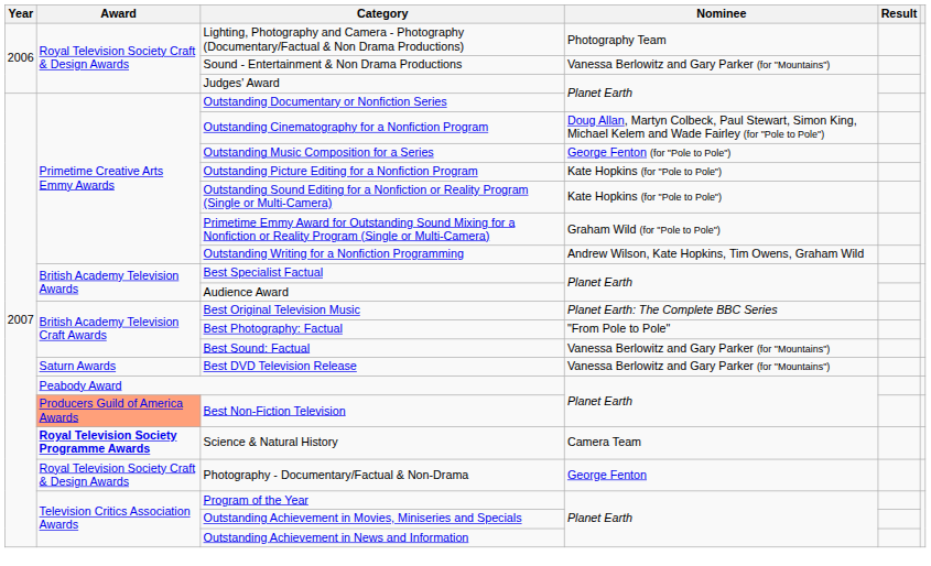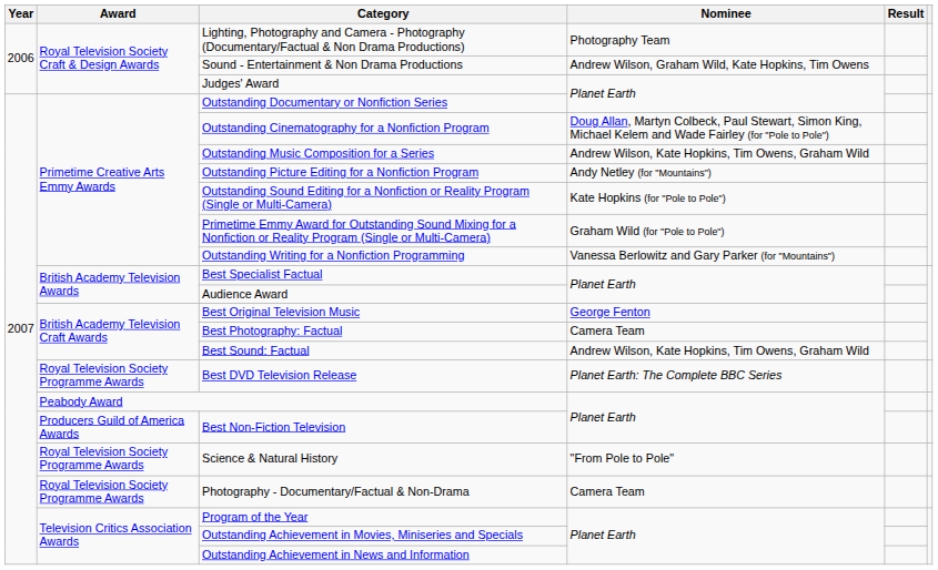Sound - Entertainment & Non Drama Productions | Nominee: Vanessa Berlowitz and Gary Parker (for "Mountains") -> Andrew Wilson, Graham Wild, Kate Hopkins, Tim Owens
Outstanding Music Composition for a Series | Nominee: George Fenton (for "Pole to Pole") -> Andrew Wilson, Kate Hopkins, Tim Owens, Graham Wild
Outstanding Picture Editing for a Nonfiction Program | Nominee: Kate Hopkins (for "Pole to Pole") -> Andy Netley (for "Mountains")
Outstanding Writing for a Nonfiction Programming | Nominee: Andrew Wilson, Kate Hopkins, Tim Owens, Graham Wild -> Vanessa Berlowitz and Gary Parker (for "Mountains")
Best Original Television Music | Nominee: Planet Earth: The Complete BBC Series -> George Fenton
Best Photography: Factual | Nominee: "From Pole to Pole" -> Camera Team
Best Sound: Factual | Nominee: Vanessa Berlowitz and Gary Parker (for "Mountains") -> Andrew Wilson, Kate Hopkins, Tim Owens, Graham Wild
Best DVD Television Release | Award: Saturn Awards -> Royal Television Society Programme Awards
Best DVD Television Release | Nominee: Vanessa Berlowitz and Gary Parker (for "Mountains") -> Planet Earth: The Complete BBC Series
Best Non-Fiction Television | Award: lightsalmon background -> no background
Science & Natural History | Award: bold -> normal
Science & Natural History | Nominee: Camera Team -> "From Pole to Pole"
Photography - Documentary/Factual & Non-Drama | Award: Royal Television Society Craft & Design Awards -> Royal Television Society Programme Awards
Photography - Documentary/Factual & Non-Drama | Nominee: George Fenton -> Camera Team
